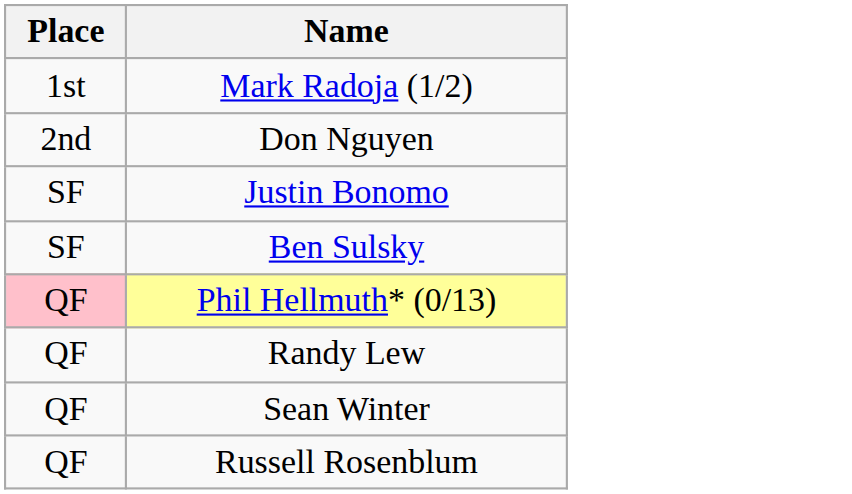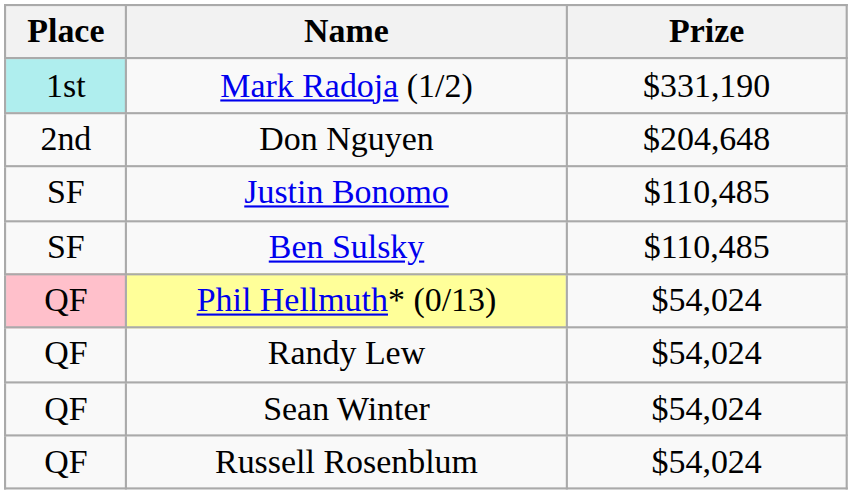+ column: Prize | $331,190 | $204,648 | $110,485 | $110,485 | $54,024 | $54,024 | $54,024 | $54,024
Mark Radoja (1/2) | Place: no background -> paleturquoise background
